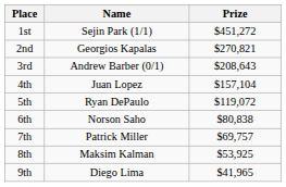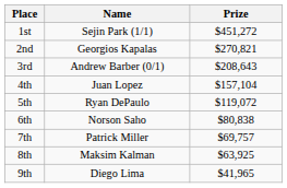8th | Prize: $53,925 -> $63,925
